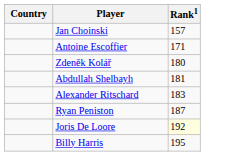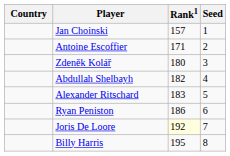+ column: Seed | 1 | 2 | 3 | 4 | 5 | 6 | 7 | 8
Abdullah Shelbayh | Rank1: 181 -> 182
Ryan Peniston | Rank1: 187 -> 186
